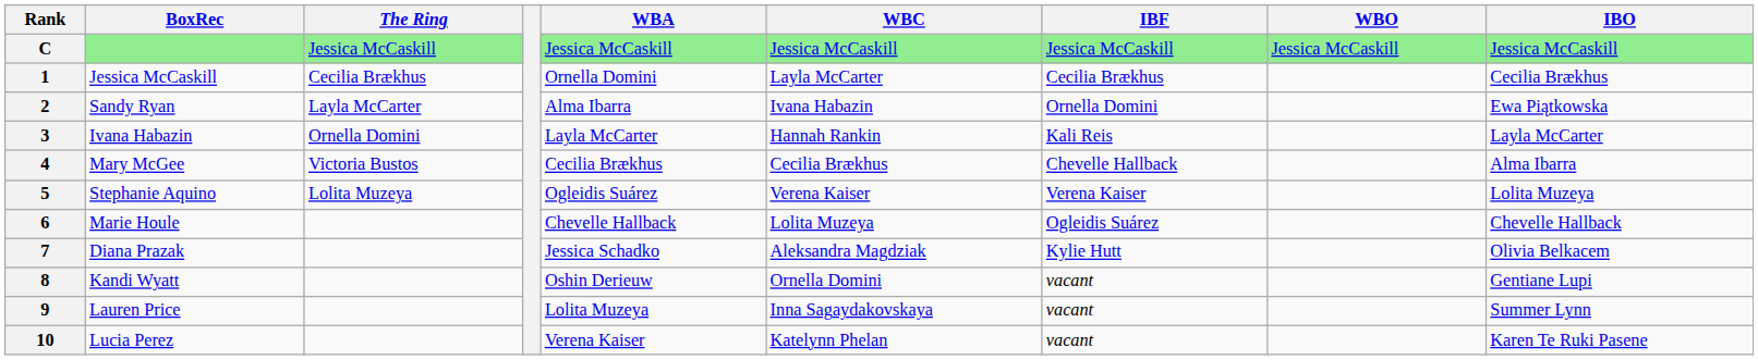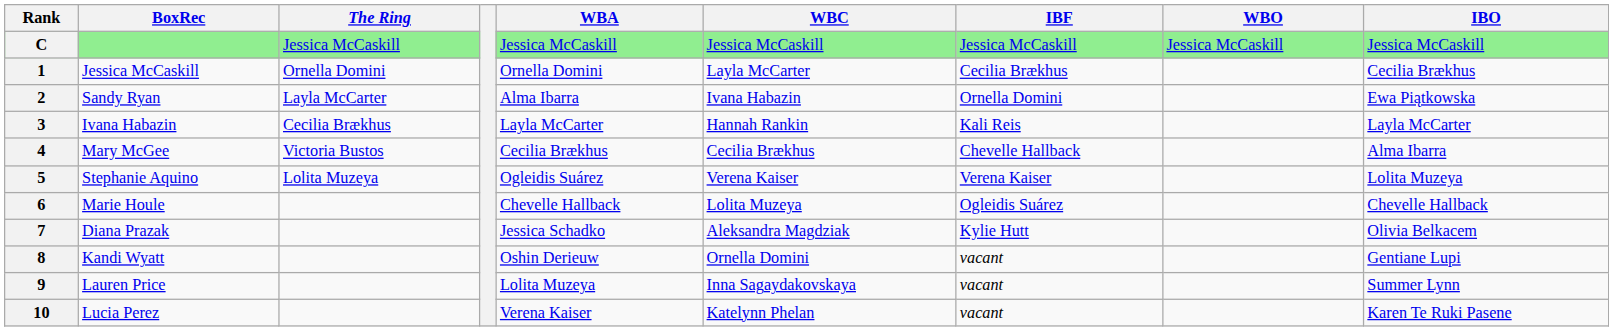1 | The Ring: Cecilia Brækhus -> Ornella Domini
3 | The Ring: Ornella Domini -> Cecilia Brækhus
